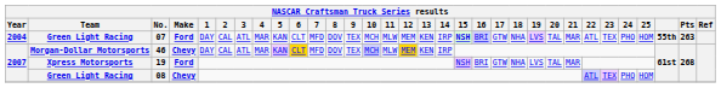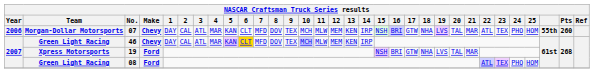07 | Year: 2004 -> 2006
07 | Team: Green Light Racing -> Morgan-Dollar Motorsports
07 | Make: Ford -> Chevy
07 | 15: bold -> normal
07 | Pts: 263 -> 260
46 | Team: Morgan-Dollar Motorsports -> Green Light Racing
46 | 12: gold background -> no background
08 | Make: Chevy -> Ford
